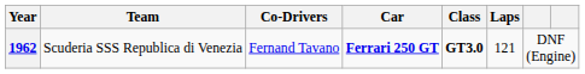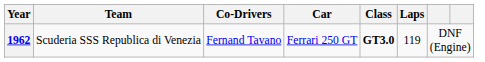1962 | Car: bold -> normal
1962 | Laps: 121 -> 119
